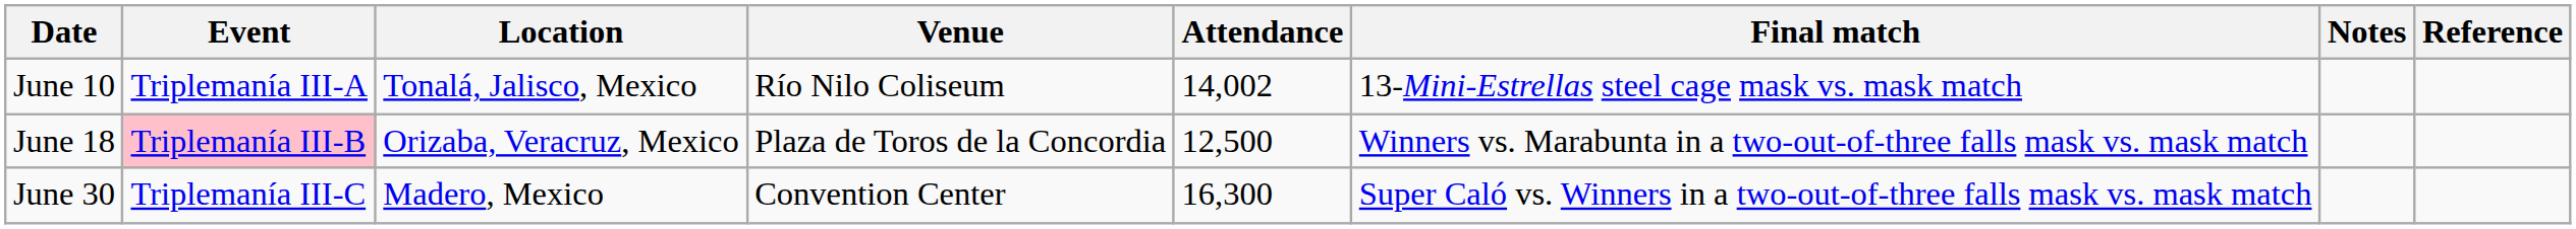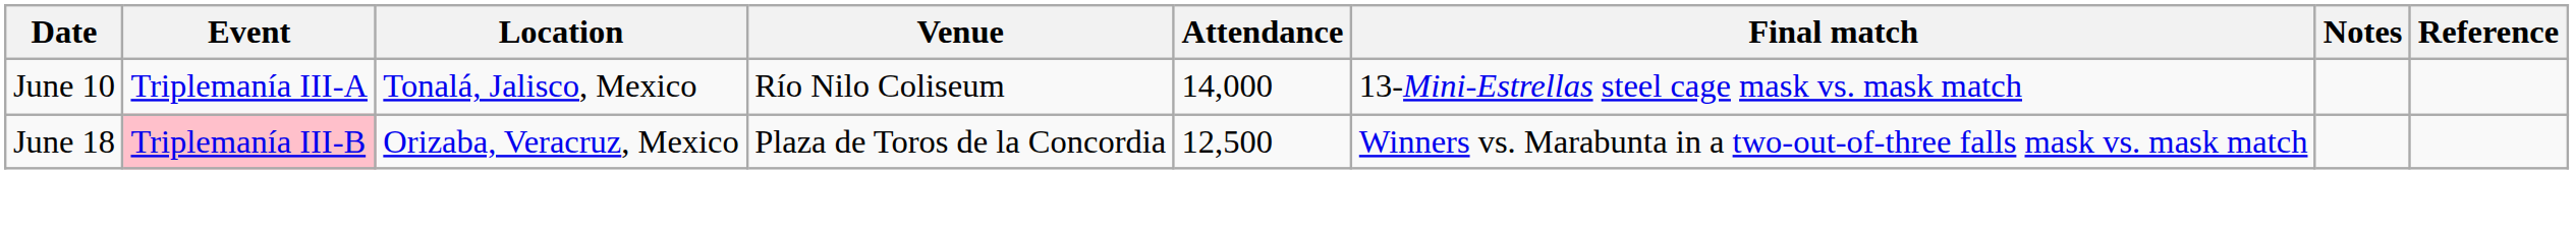June 10 | Attendance: 14,002 -> 14,000
- row: June 30 | Triplemanía III-C | Madero, Mexico | Convention Center | 16,300 | Super Caló vs. Winners in a two-out-of-three falls mask vs. mask match
